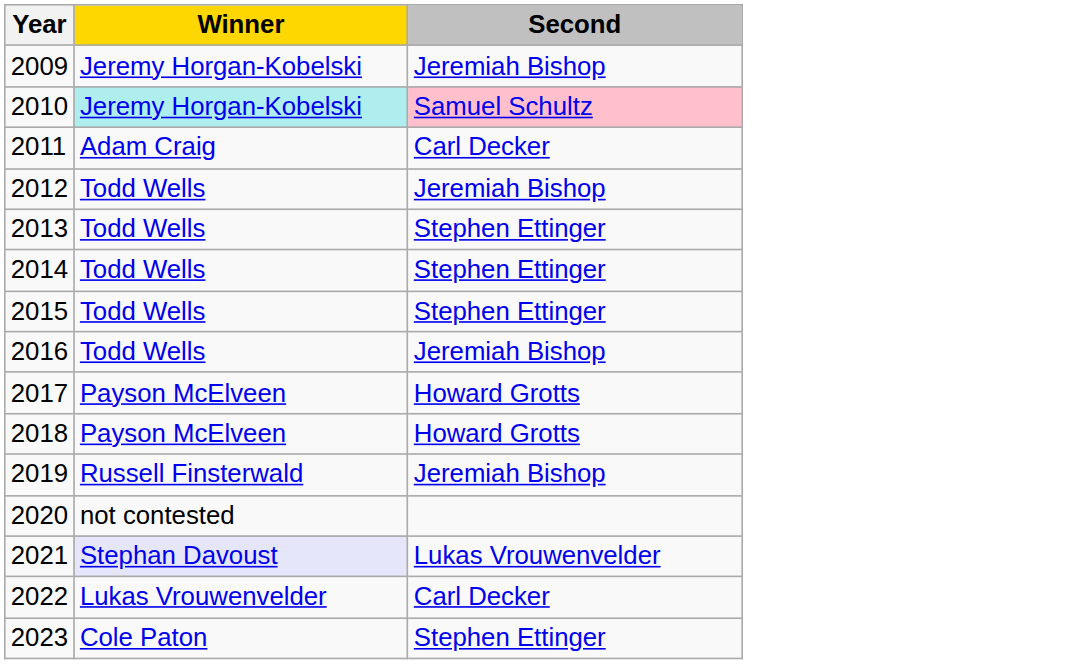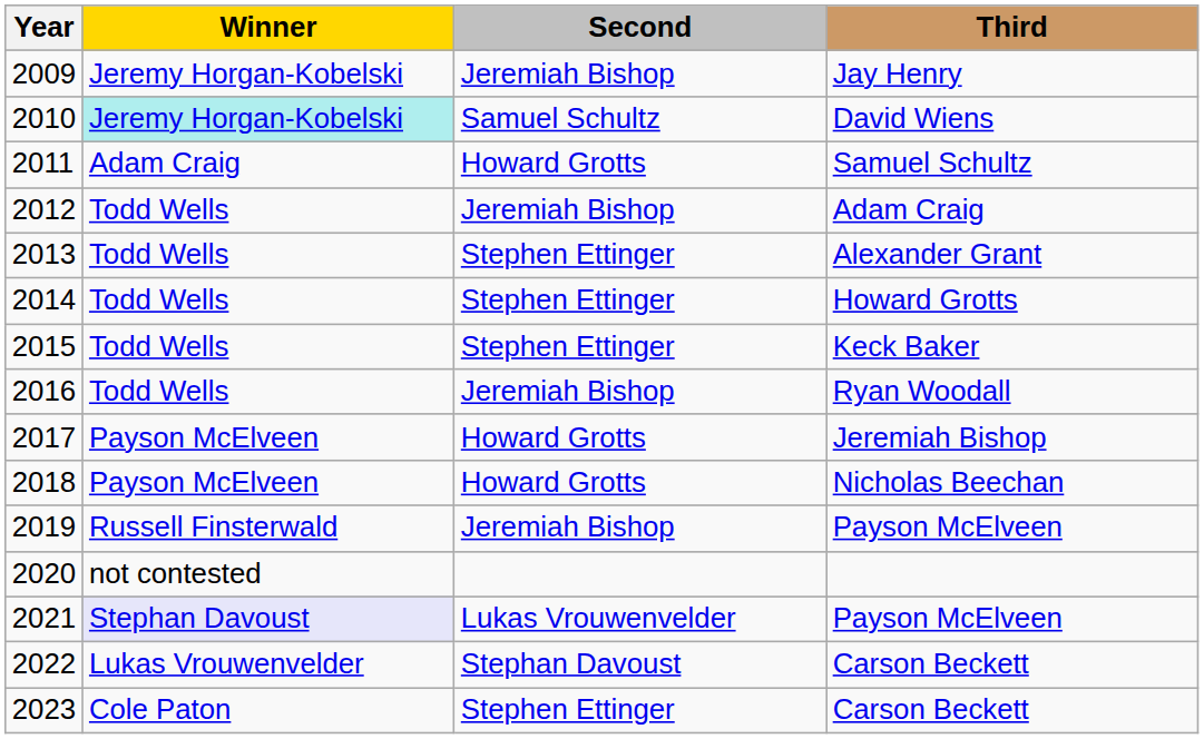+ column: Third | Jay Henry | David Wiens | Samuel Schultz | Adam Craig | Alexander Grant | Howard Grotts | Keck Baker | Ryan Woodall | Jeremiah Bishop | Nicholas Beechan | Payson McElveen | Payson McElveen | Carson Beckett | Carson Beckett
2010 | Second: pink background -> no background
2011 | Second: Carl Decker -> Howard Grotts
2022 | Second: Carl Decker -> Stephan Davoust
